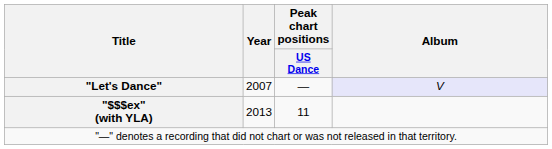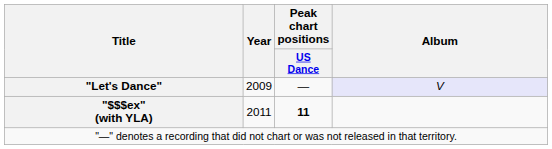"Let's Dance" | Year: 2007 -> 2009
"$$$ex" (with YLA) | Year: 2013 -> 2011
"$$$ex" (with YLA) | Peak chart positions / US Dance: normal -> bold
